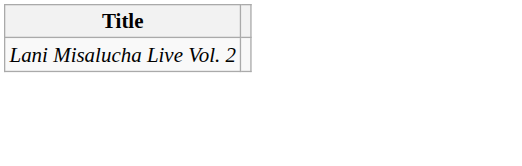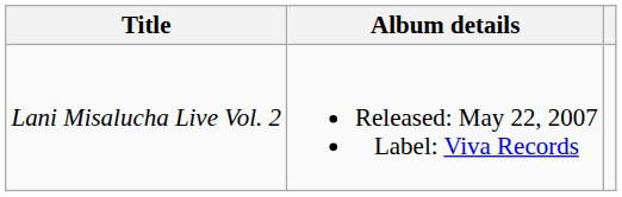+ column: Album details | Released: May 22, 2007 Label: Viva Records
